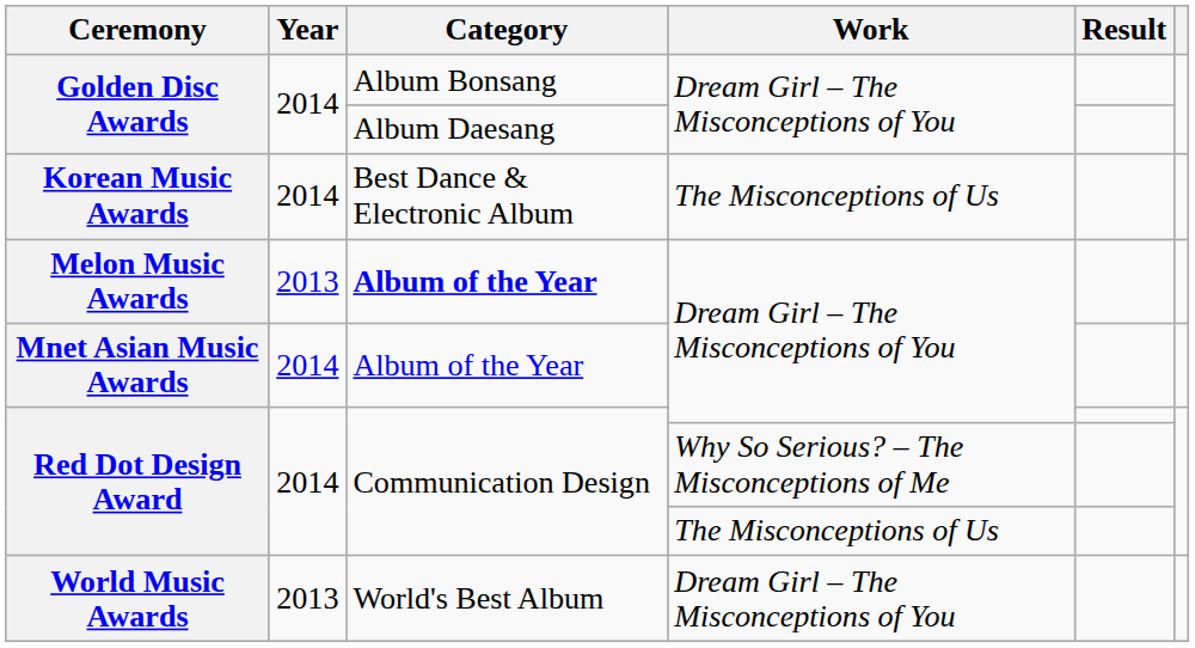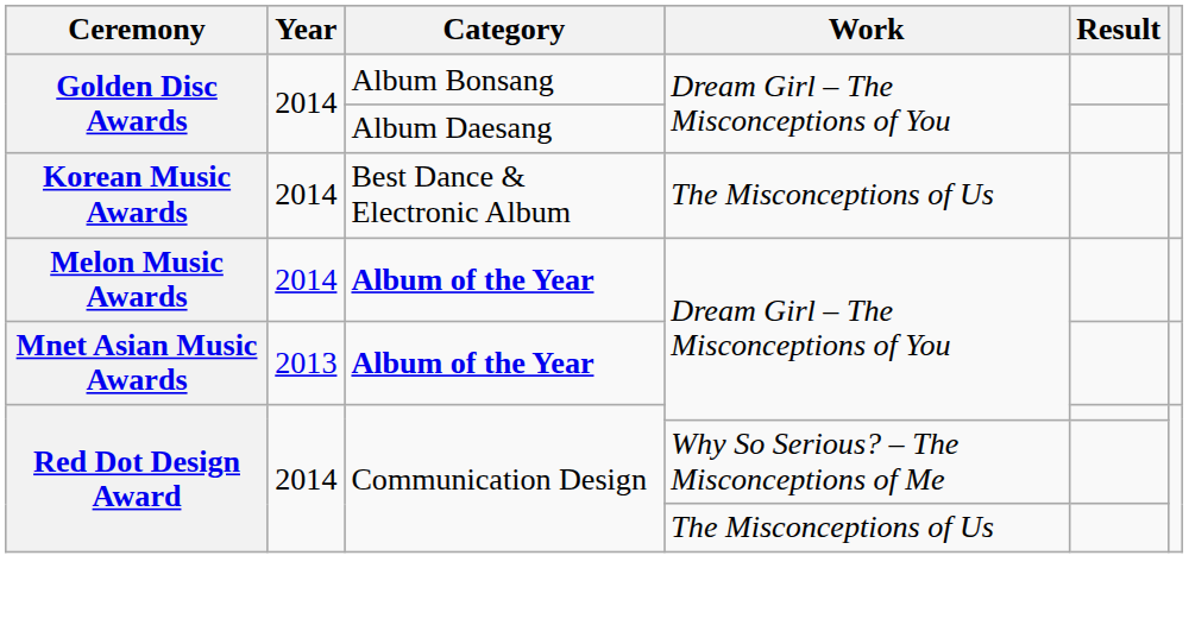Melon Music Awards | Year: 2013 -> 2014
Mnet Asian Music Awards | Year: 2014 -> 2013
Mnet Asian Music Awards | Category: normal -> bold
- row: World Music Awards | 2013 | World's Best Album | Dream Girl – The Misconceptions of You
